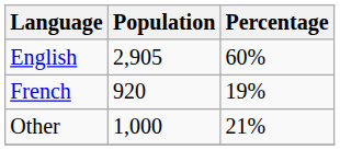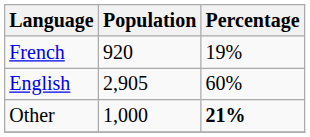rows swapped: English <-> French
Other | Percentage: normal -> bold
